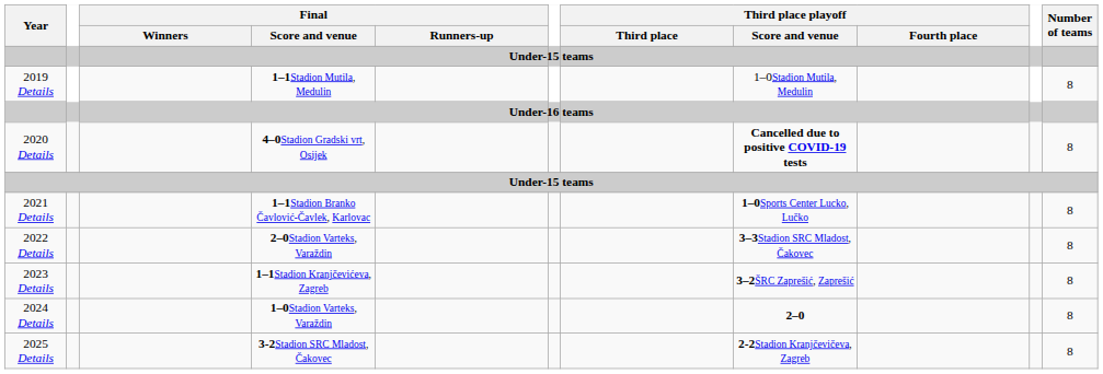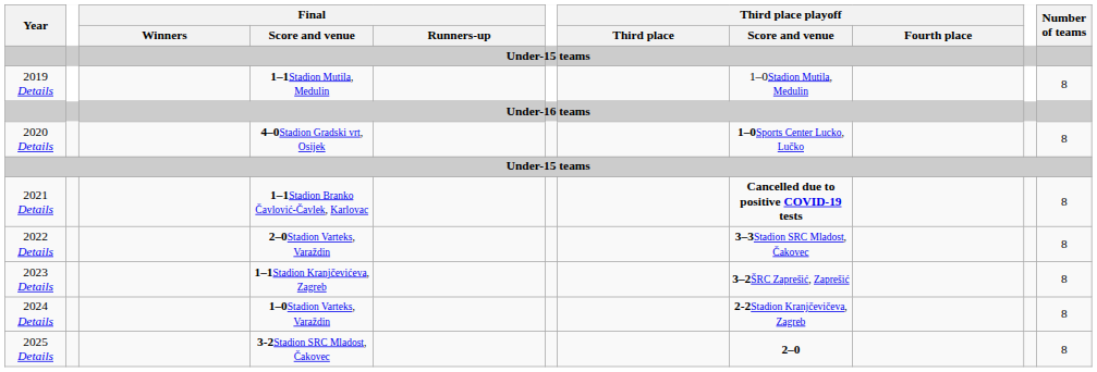2020 Details | Third place playoff / Score and venue: Cancelled due to positive COVID-19 tests -> 1–0Sports Center Lucko, Lučko
2021 Details | Third place playoff / Score and venue: 1–0Sports Center Lucko, Lučko -> Cancelled due to positive COVID-19 tests
2024 Details | Third place playoff / Score and venue: 2–0 -> 2-2Stadion Kranjčevičeva, Zagreb
2025 Details | Third place playoff / Score and venue: 2-2Stadion Kranjčevičeva, Zagreb -> 2–0
